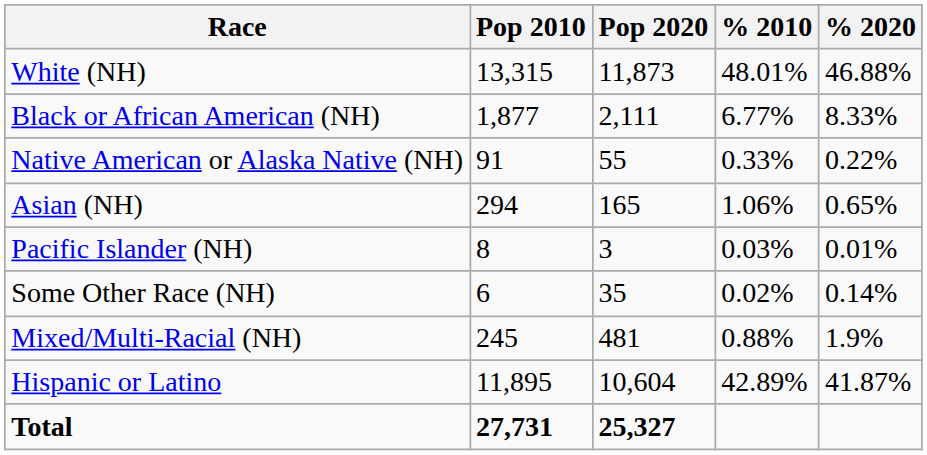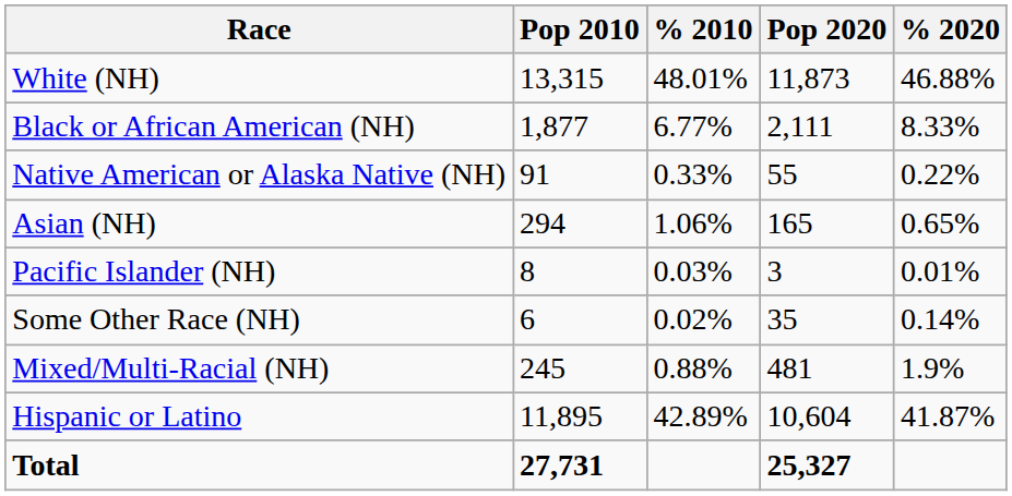columns swapped: Pop 2020 <-> % 2010
